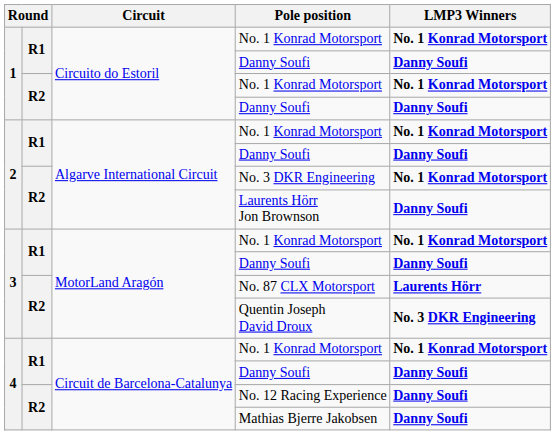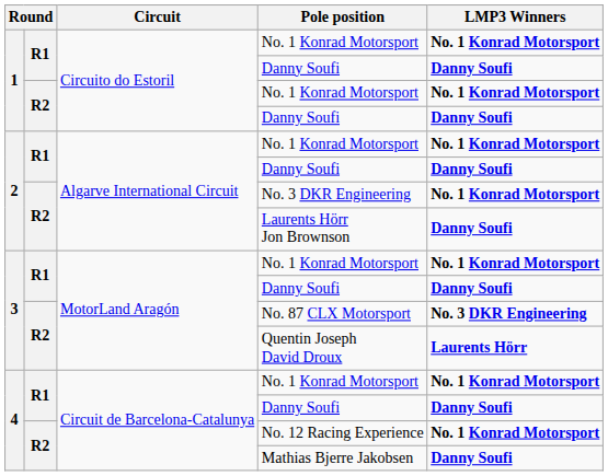No. 87 CLX Motorsport | LMP3 Winners: Laurents Hörr -> No. 3 DKR Engineering
Quentin Joseph David Droux | LMP3 Winners: No. 3 DKR Engineering -> Laurents Hörr
No. 12 Racing Experience | LMP3 Winners: Danny Soufi -> No. 1 Konrad Motorsport
